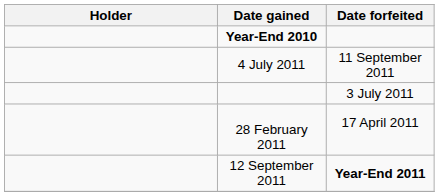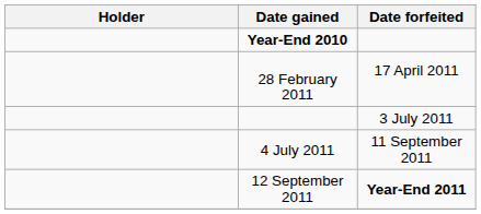rows swapped: 28 February 2011 <-> 4 July 2011
